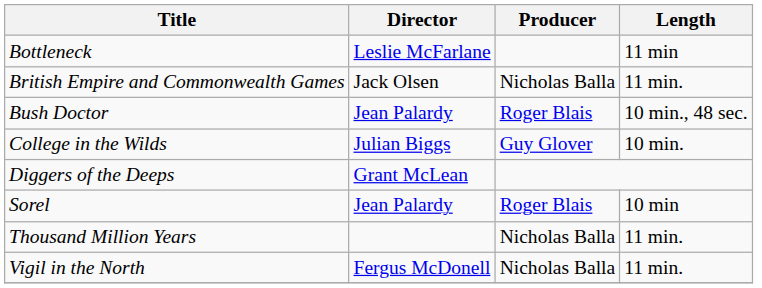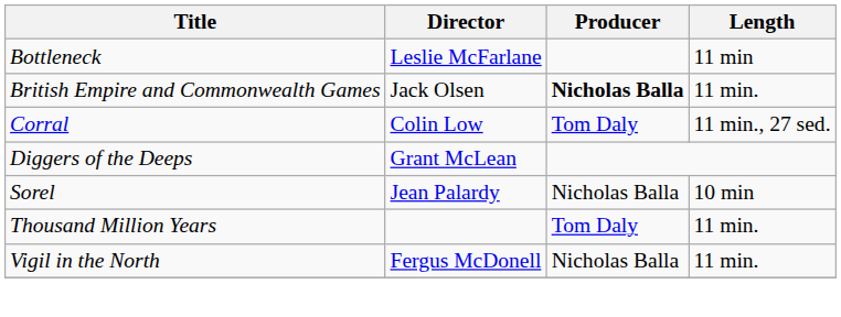British Empire and Commonwealth Games | Producer: normal -> bold
- row: Bush Doctor | Jean Palardy | Roger Blais | 10 min., 48 sec.
- row: College in the Wilds | Julian Biggs | Guy Glover | 10 min.
+ row: Corral | Colin Low | Tom Daly | 11 min., 27 sed.
Sorel | Producer: Roger Blais -> Nicholas Balla
Thousand Million Years | Producer: Nicholas Balla -> Tom Daly
